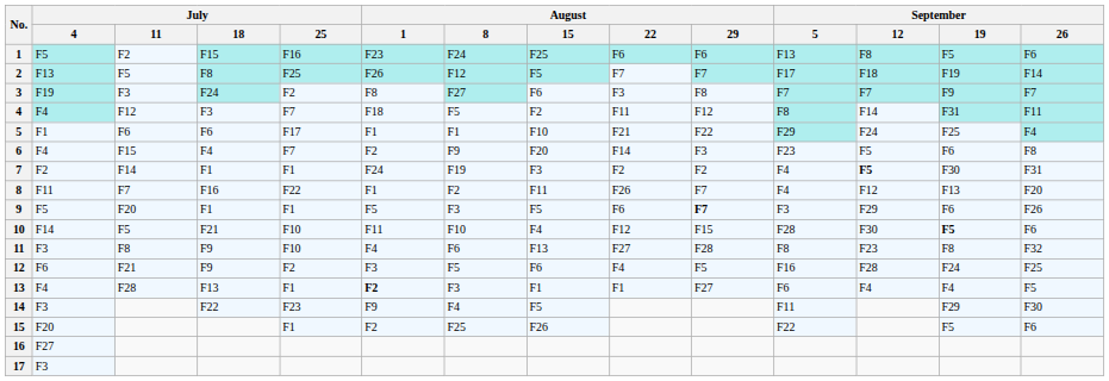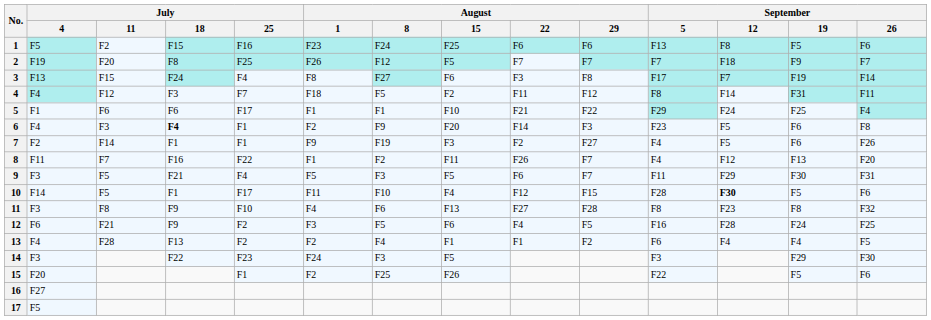2 | July / 4: F13 -> F19
2 | July / 11: F5 -> F20
2 | September / 5: F17 -> F7
2 | September / 19: F19 -> F9
2 | September / 26: F14 -> F7
3 | July / 4: F19 -> F13
3 | July / 11: F3 -> F15
3 | July / 25: F2 -> F4
3 | September / 5: F7 -> F17
3 | September / 19: F9 -> F19
3 | September / 26: F7 -> F14
6 | July / 11: F15 -> F3
6 | July / 18: normal -> bold
6 | July / 25: F7 -> F1
7 | August / 1: F24 -> F9
7 | August / 29: F2 -> F27
7 | September / 12: bold -> normal
7 | September / 19: F30 -> F6
7 | September / 26: F31 -> F26
9 | July / 4: F5 -> F3
9 | July / 11: F20 -> F5
9 | July / 18: F1 -> F21
9 | July / 25: F1 -> F4
9 | August / 29: bold -> normal
9 | September / 5: F3 -> F11
9 | September / 19: F6 -> F30
9 | September / 26: F26 -> F31
10 | July / 18: F21 -> F1
10 | July / 25: F10 -> F17
10 | September / 12: normal -> bold
10 | September / 19: bold -> normal
13 | July / 25: F1 -> F2
13 | August / 1: bold -> normal
13 | August / 8: F3 -> F4
13 | August / 29: F27 -> F2
14 | August / 1: F9 -> F24
14 | August / 8: F4 -> F3
14 | September / 5: F11 -> F3
17 | July / 4: F3 -> F5
